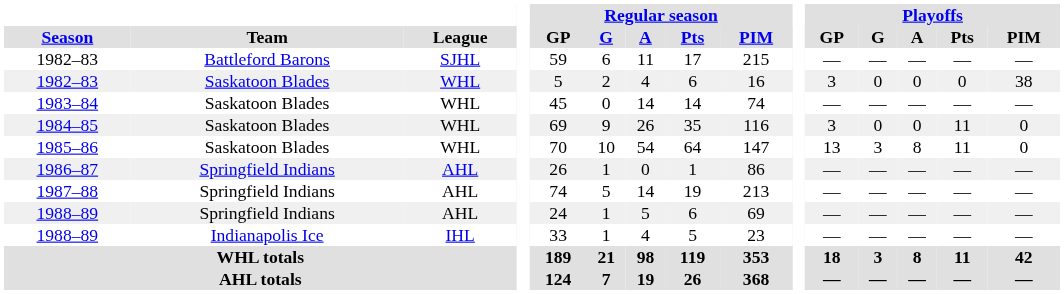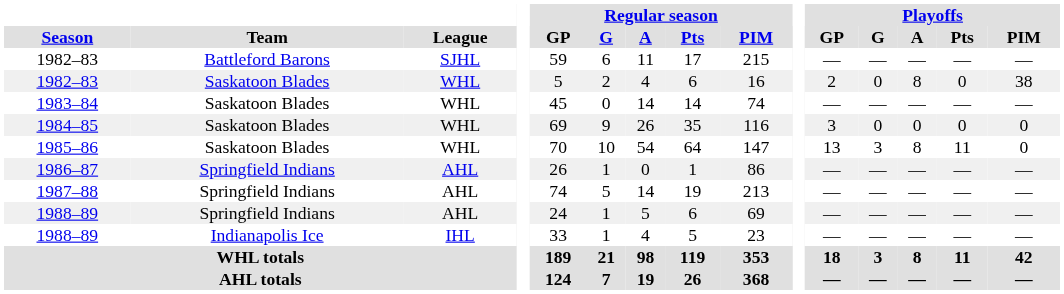1982–83 / Saskatoon Blades | Playoffs / GP: 3 -> 2
1982–83 / Saskatoon Blades | Playoffs / A: 0 -> 8
1984–85 | Playoffs / Pts: 11 -> 0
